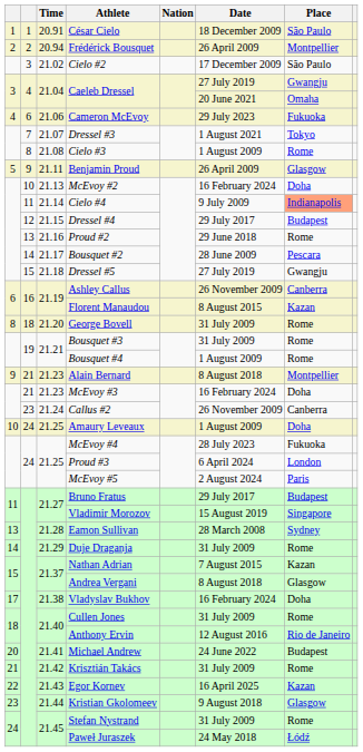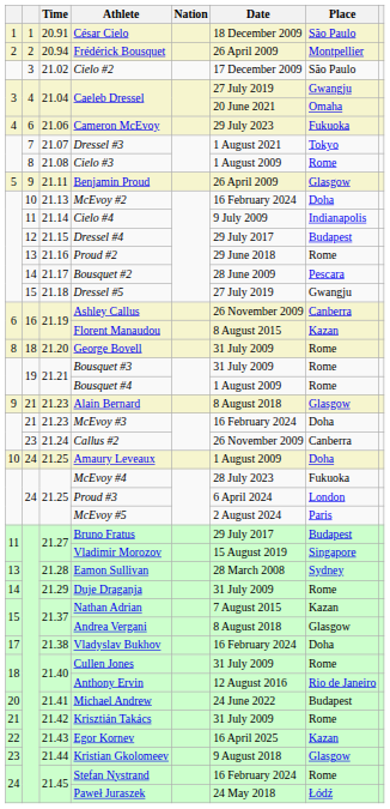Cielo #4 | Place: lightsalmon background -> no background
Alain Bernard | Place: Montpellier -> Glasgow
Stefan Nystrand | Date: 31 July 2009 -> 16 February 2024
